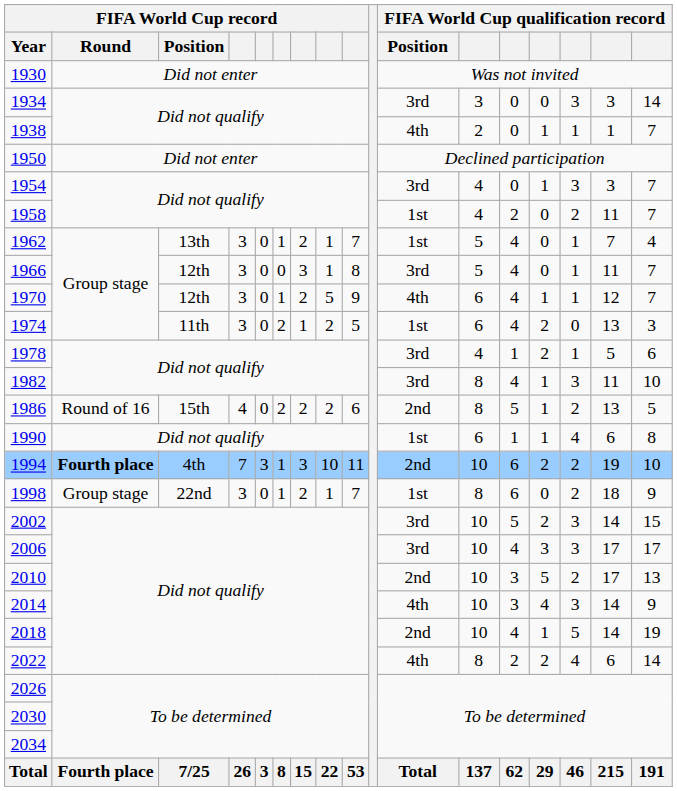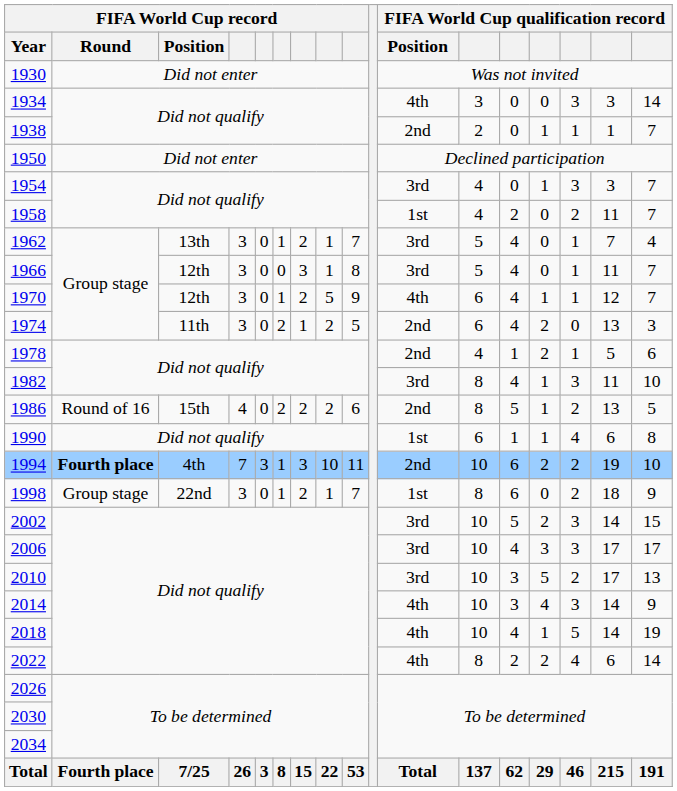1934 | FIFA World Cup qualification record / Position: 3rd -> 4th
1938 | FIFA World Cup qualification record / Position: 4th -> 2nd
1962 | FIFA World Cup qualification record / Position: 1st -> 3rd
1974 | FIFA World Cup qualification record / Position: 1st -> 2nd
1978 | FIFA World Cup qualification record / Position: 3rd -> 2nd
2010 | FIFA World Cup qualification record / Position: 2nd -> 3rd
2018 | FIFA World Cup qualification record / Position: 2nd -> 4th
